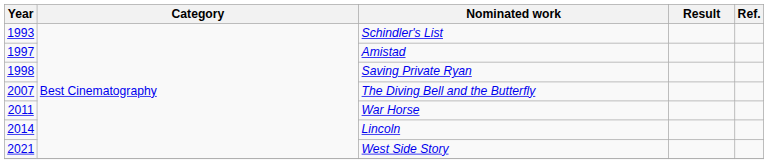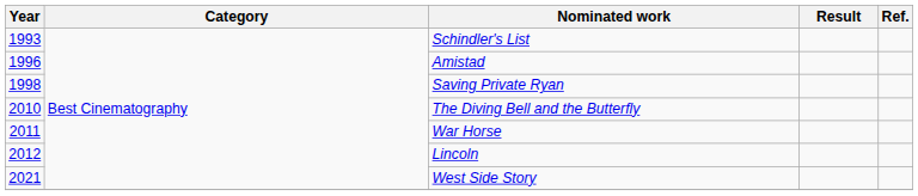Amistad | Year: 1997 -> 1996
The Diving Bell and the Butterfly | Year: 2007 -> 2010
Lincoln | Year: 2014 -> 2012
